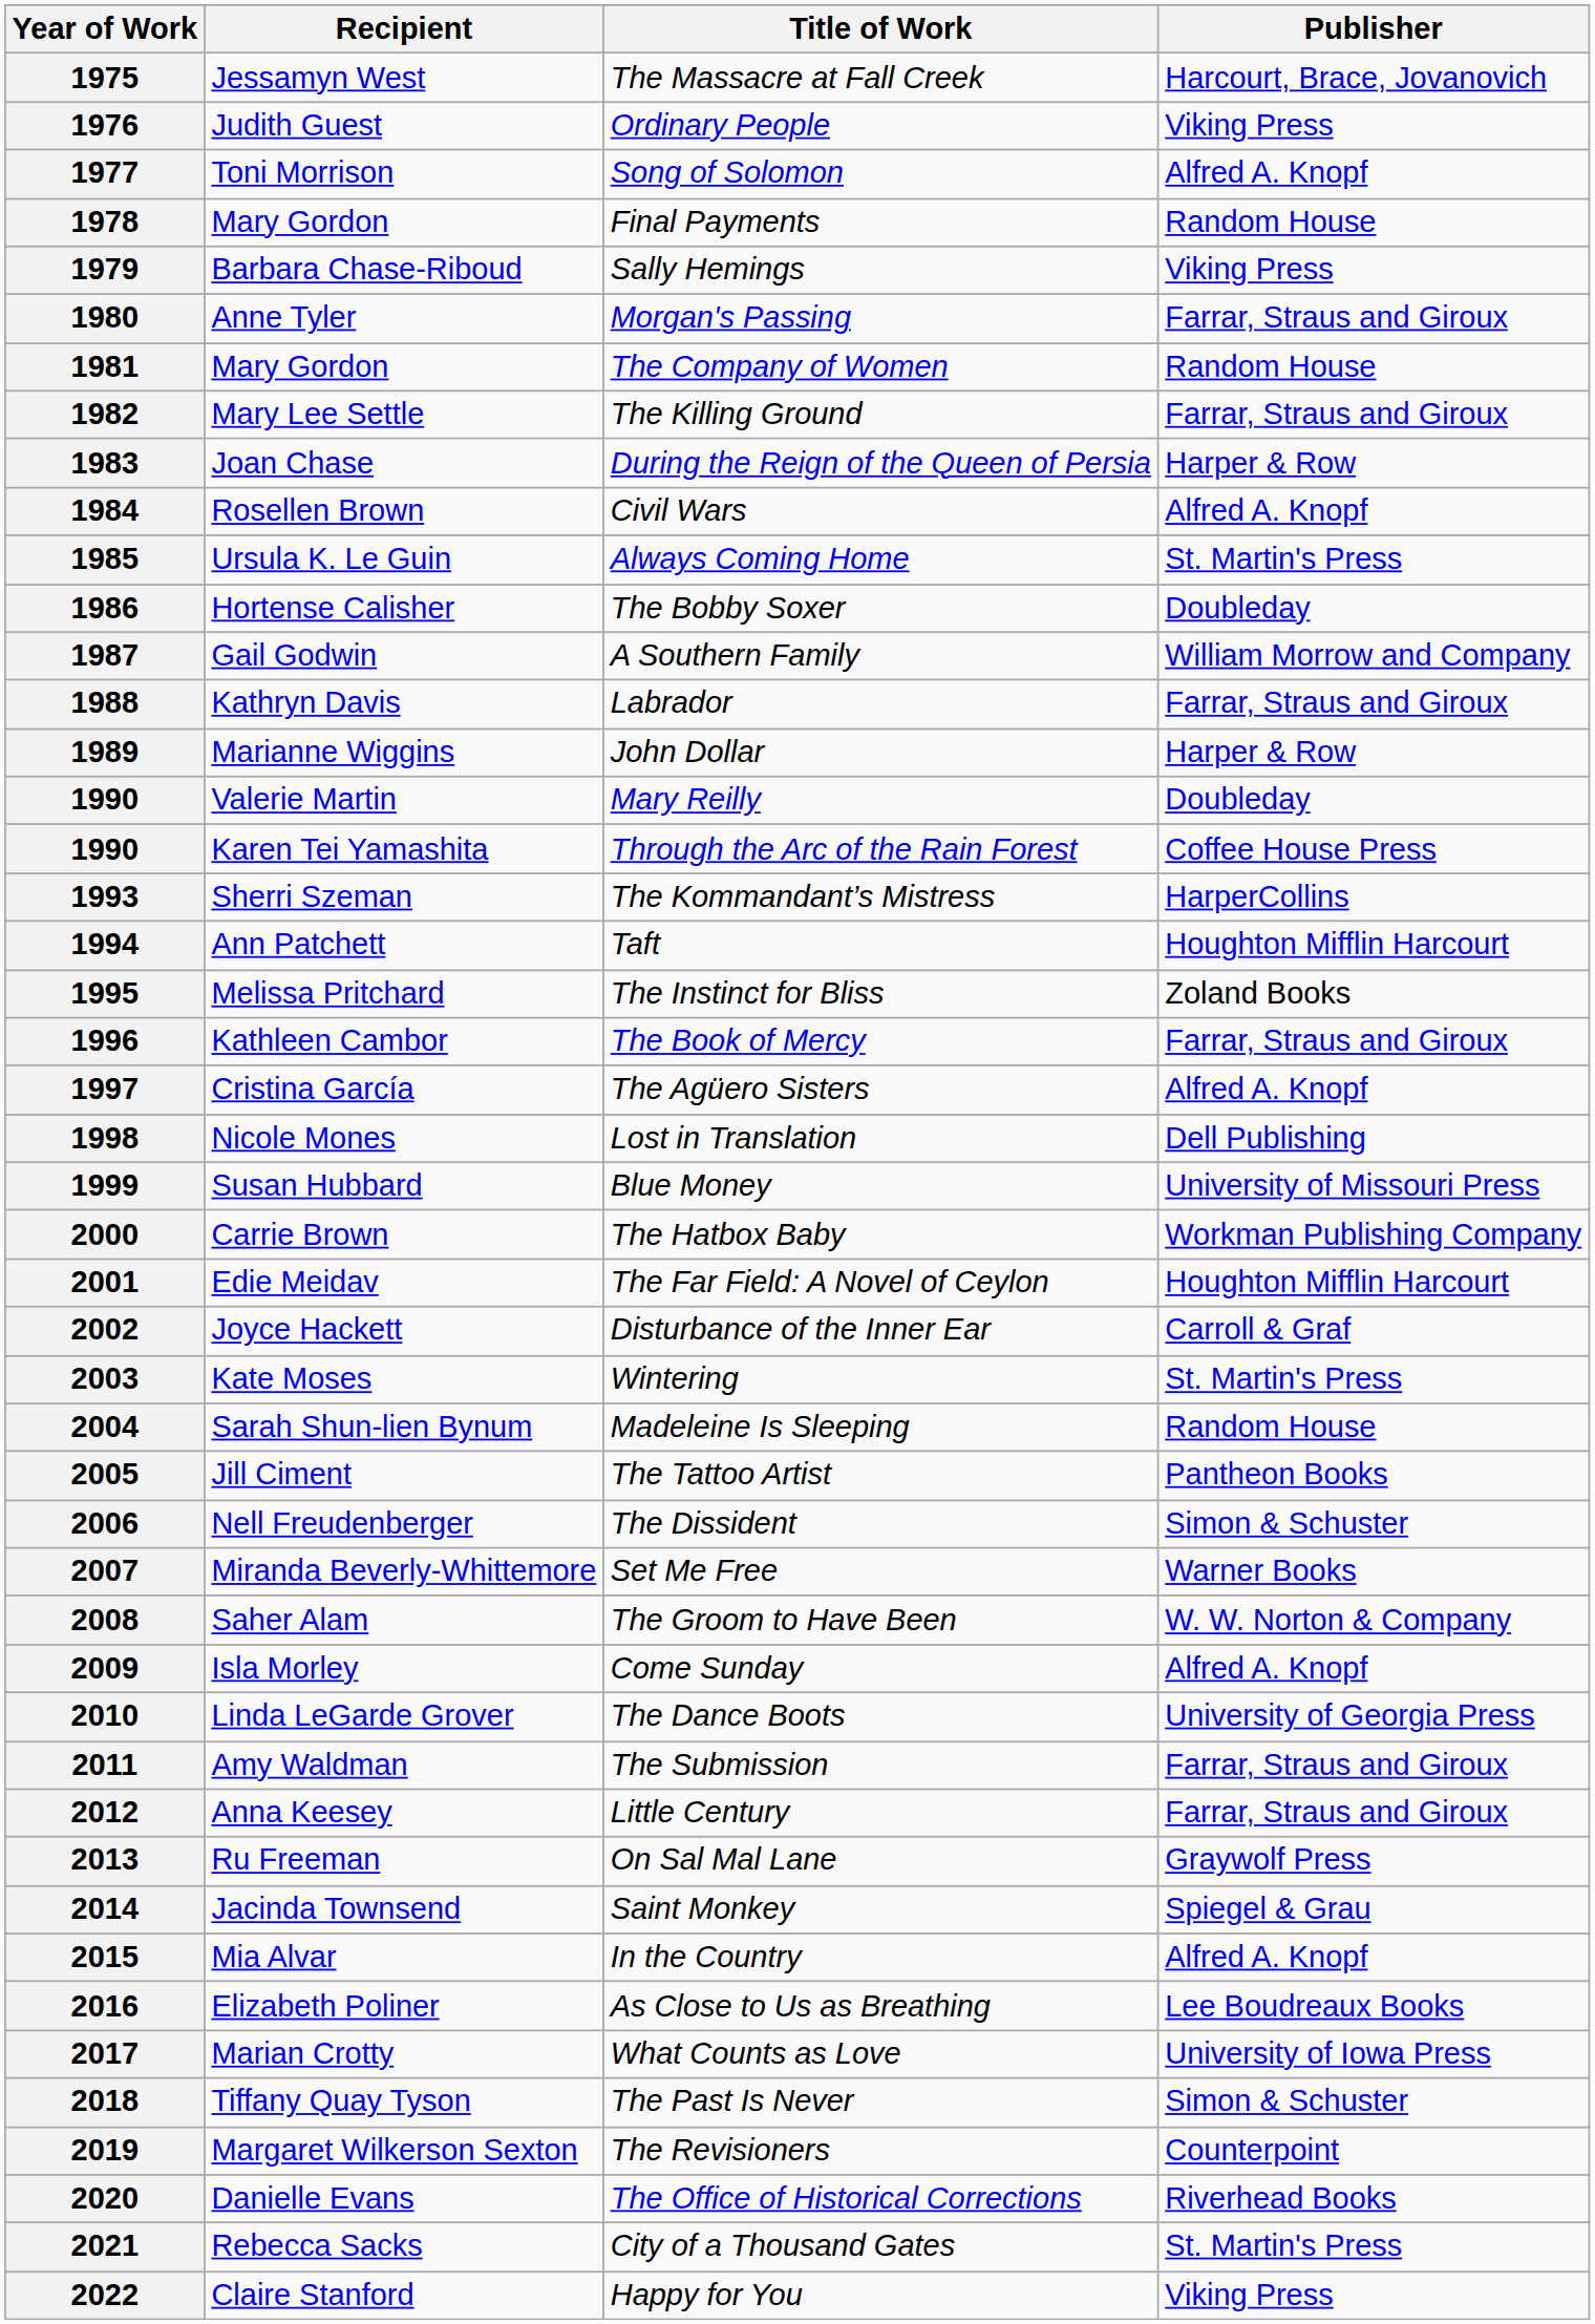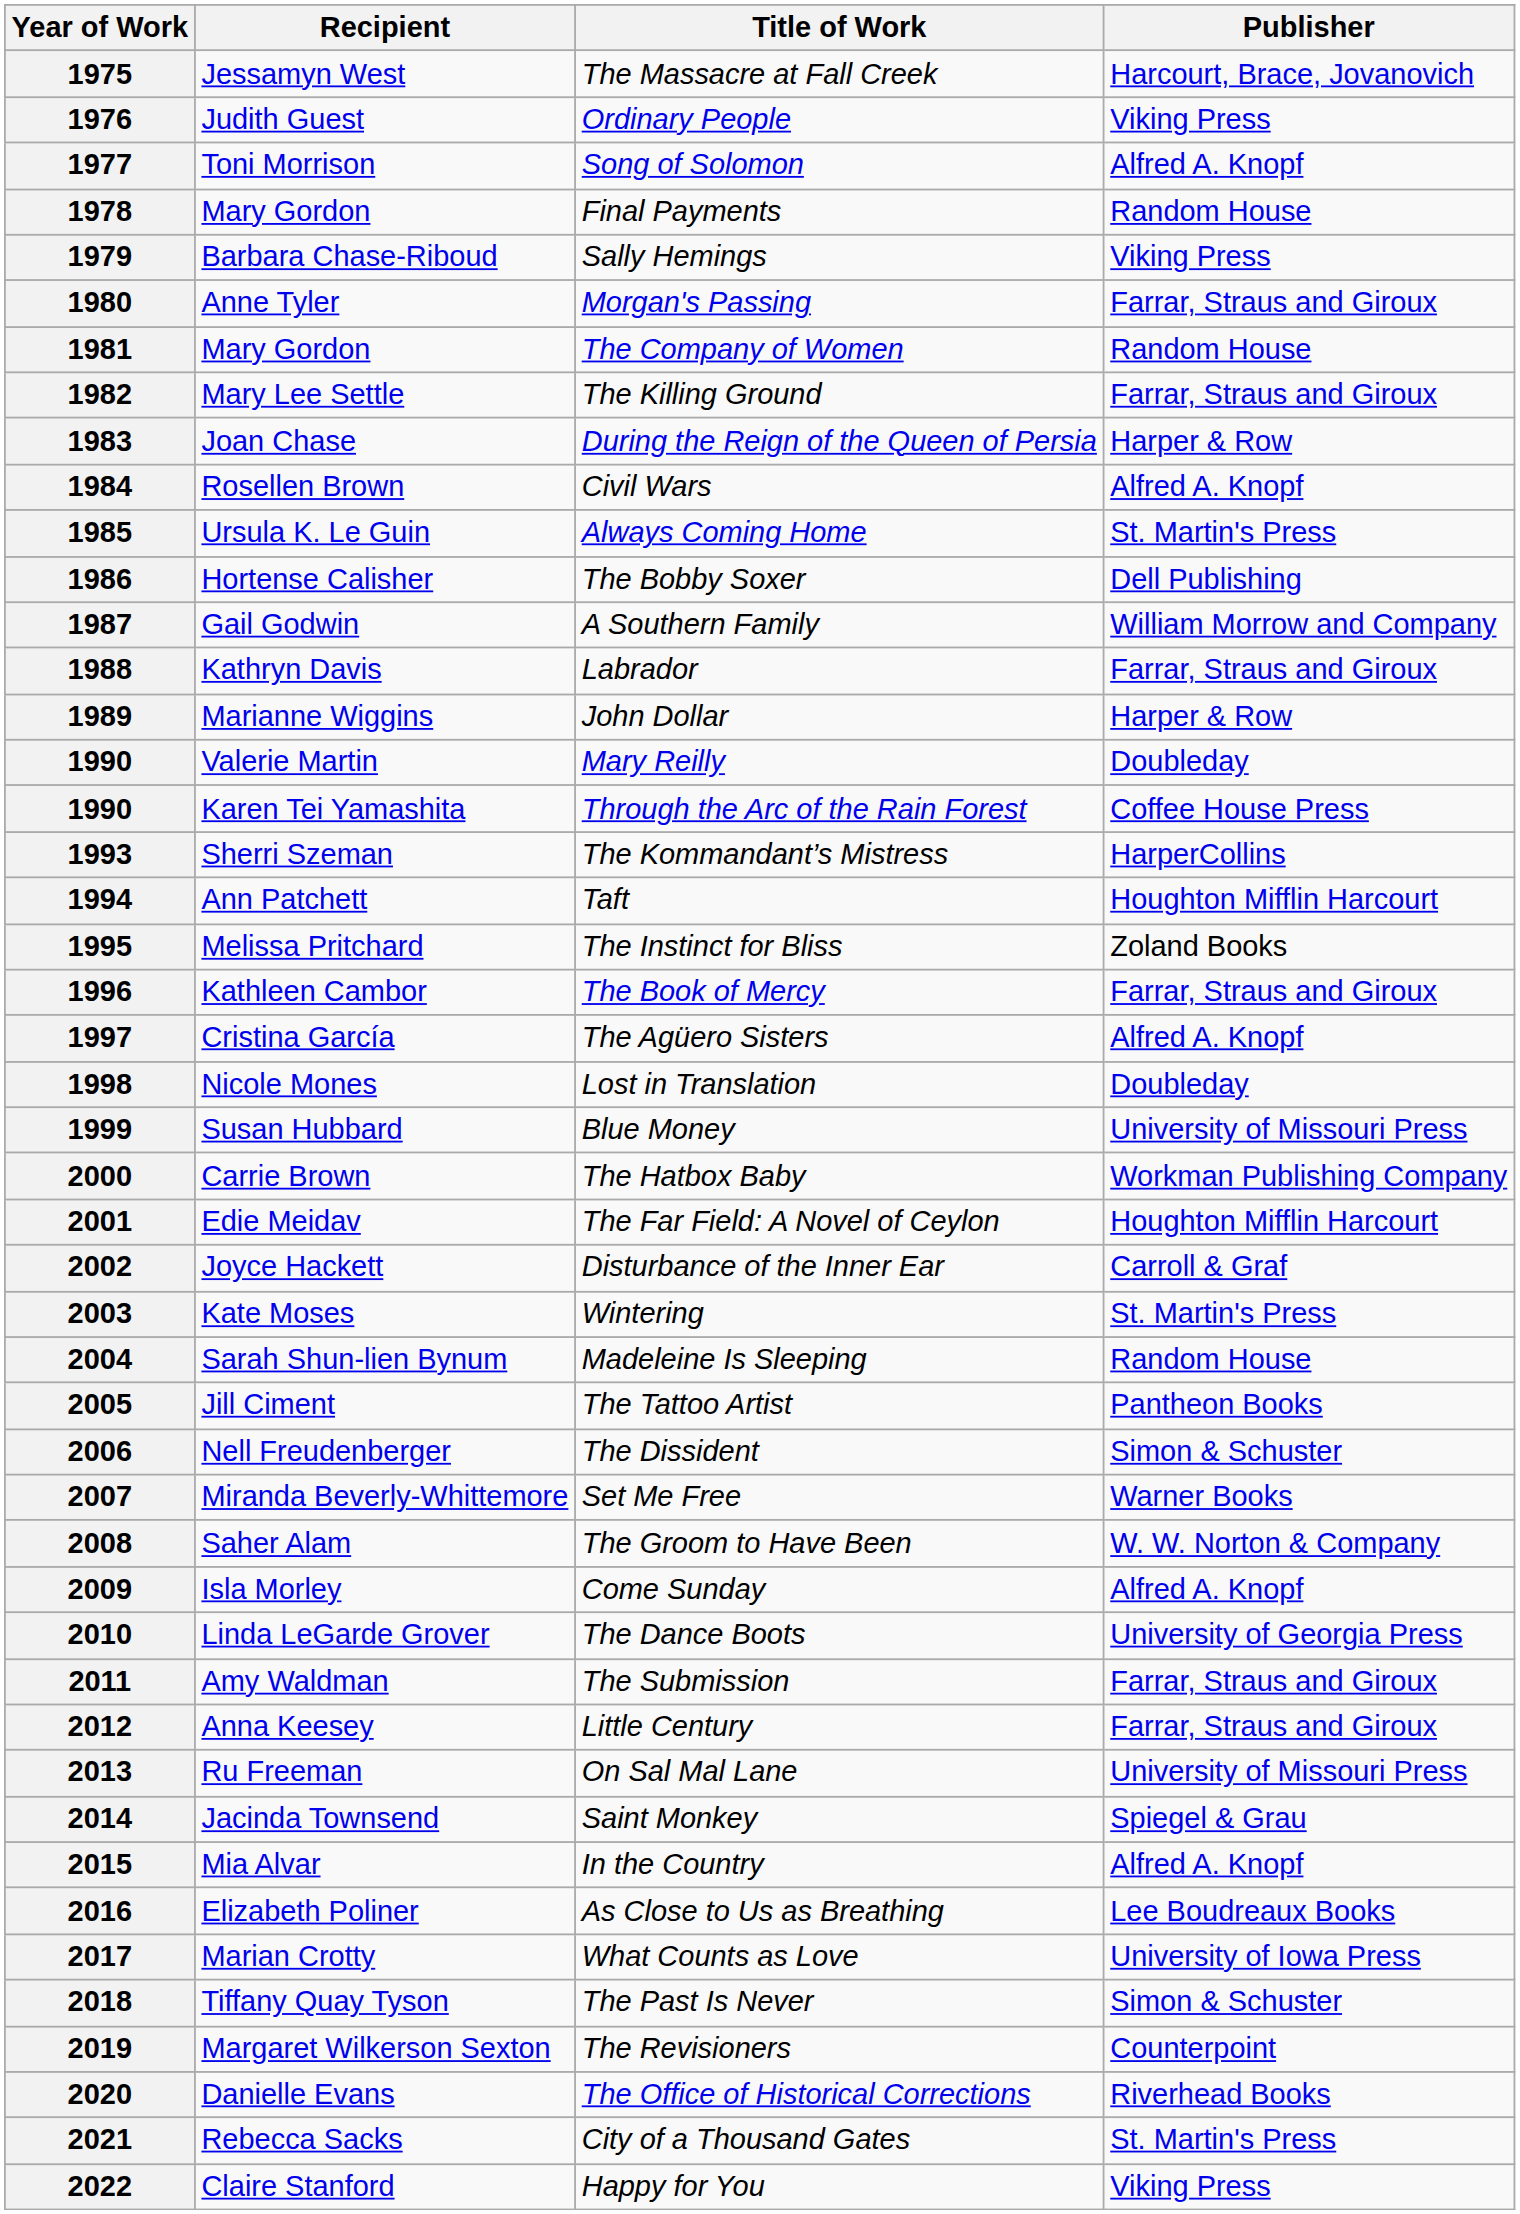1986 | Publisher: Doubleday -> Dell Publishing
1998 | Publisher: Dell Publishing -> Doubleday
2013 | Publisher: Graywolf Press -> University of Missouri Press
